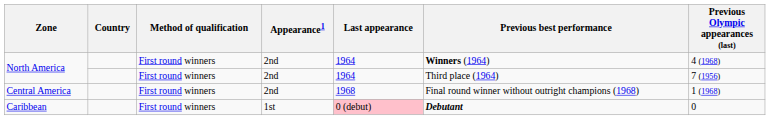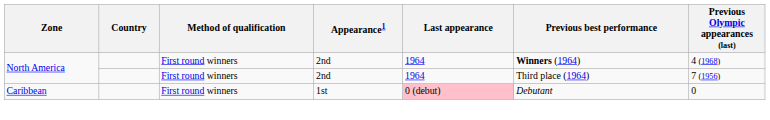- row: Central America | First round winners | 2nd | 1968 | Final round winner without outright champions (1968) | 1 (1968)
Caribbean | Previous best performance: bold -> normal
